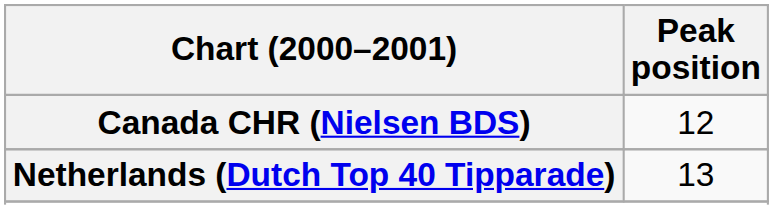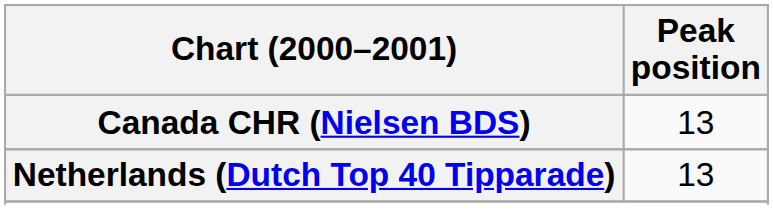Canada CHR (Nielsen BDS) | Peak position: 12 -> 13
